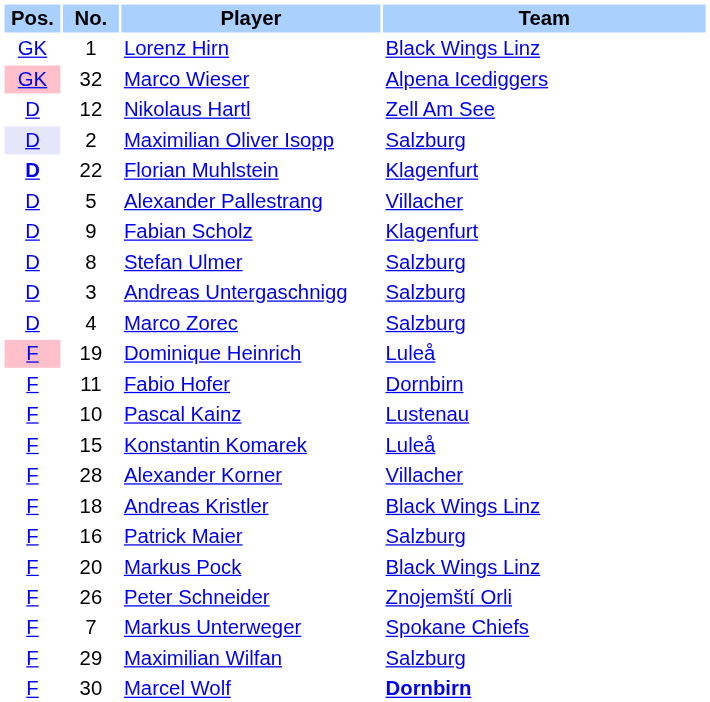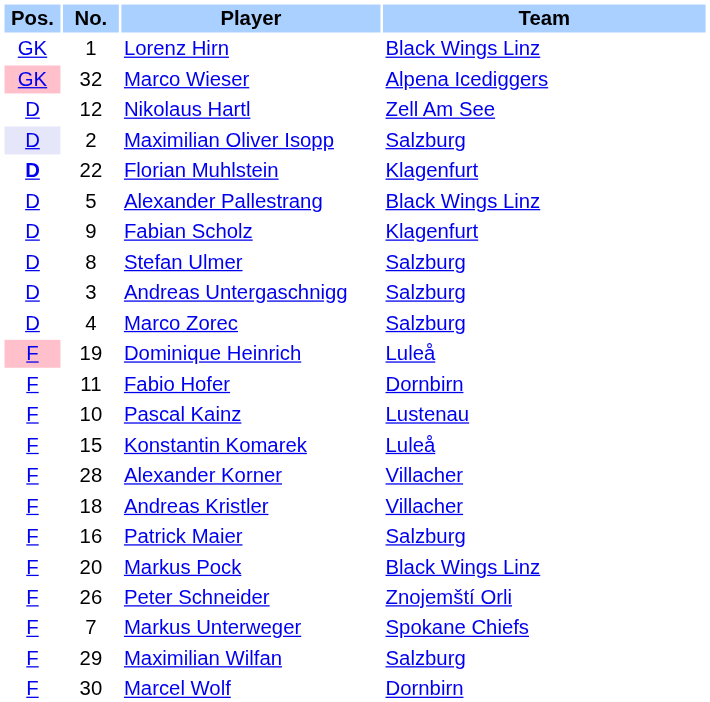Alexander Pallestrang | Team: Villacher -> Black Wings Linz
Andreas Kristler | Team: Black Wings Linz -> Villacher
Marcel Wolf | Team: bold -> normal
